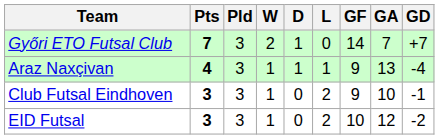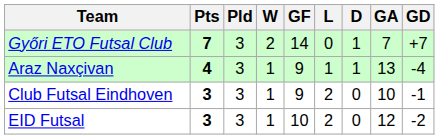columns swapped: D <-> GF
